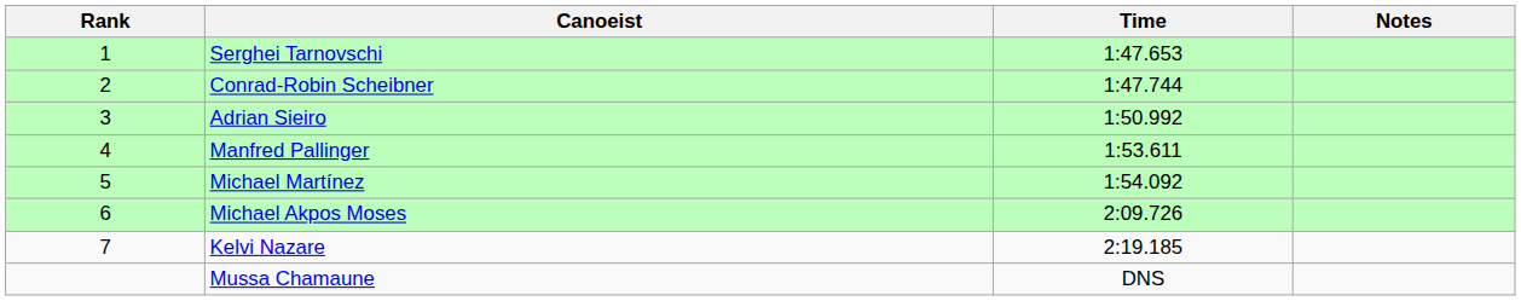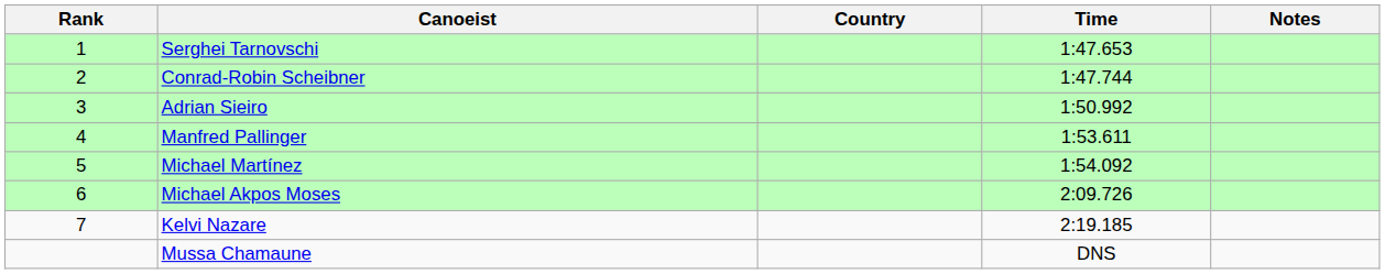+ column: Country
